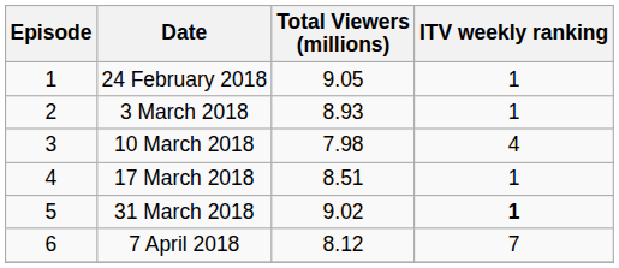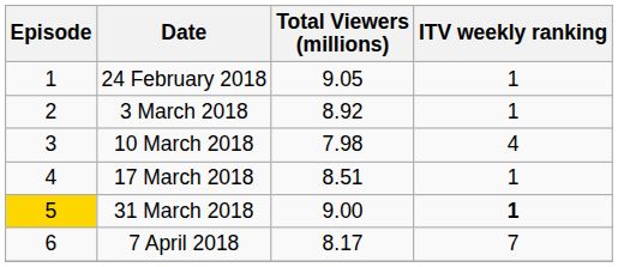3 March 2018 | Total Viewers (millions): 8.93 -> 8.92
31 March 2018 | Episode: no background -> gold background
31 March 2018 | Total Viewers (millions): 9.02 -> 9.00
7 April 2018 | Total Viewers (millions): 8.12 -> 8.17
